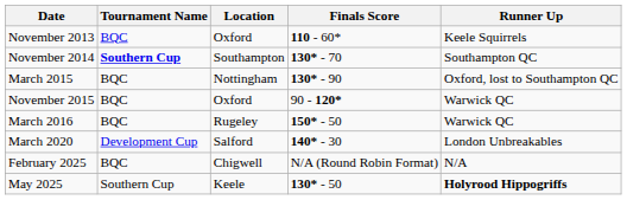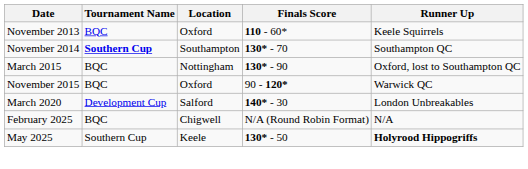- row: March 2016 | BQC | Rugeley | 150* - 50 | Warwick QC
